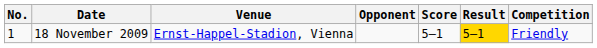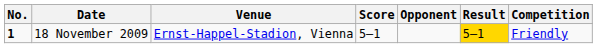columns swapped: Opponent <-> Score
18 November 2009 | No.: normal -> bold
